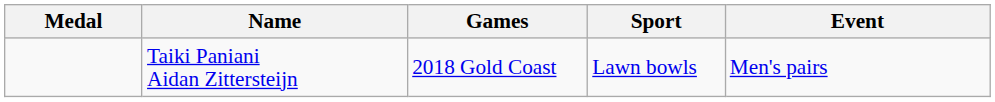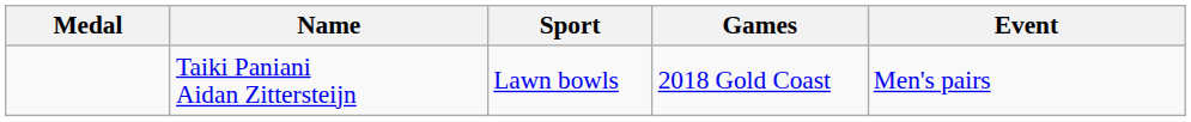columns swapped: Games <-> Sport
